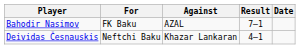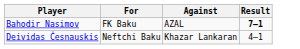- column: Date
Bahodir Nasimov | Result: normal -> bold
